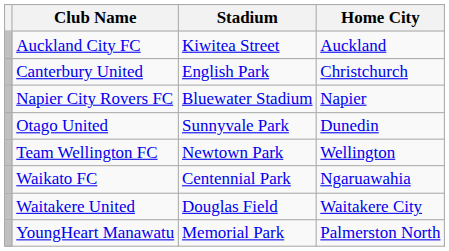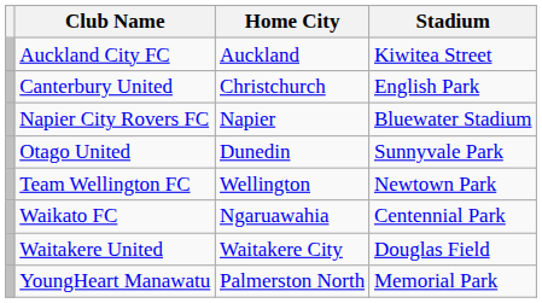columns swapped: Home City <-> Stadium
